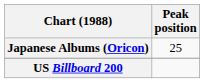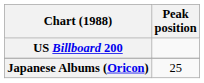rows swapped: Japanese Albums (Oricon) <-> US Billboard 200
